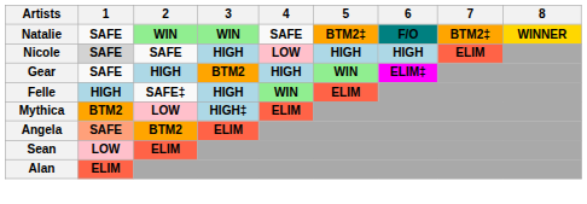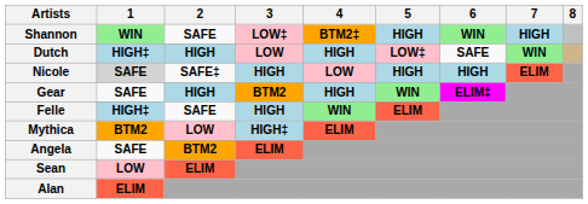- row: Natalie | SAFE | WIN | WIN | SAFE | BTM2‡ | F/O | BTM2‡ | WINNER
+ row: Shannon | WIN | SAFE | LOW‡ | BTM2‡ | HIGH | WIN | HIGH
+ row: Dutch | HIGH‡ | HIGH | LOW | HIGH | LOW‡ | SAFE | WIN
Nicole | 2: SAFE -> SAFE‡
Felle | 1: HIGH -> HIGH‡
Felle | 2: SAFE‡ -> SAFE
Angela | 1: lightsalmon background -> no background
